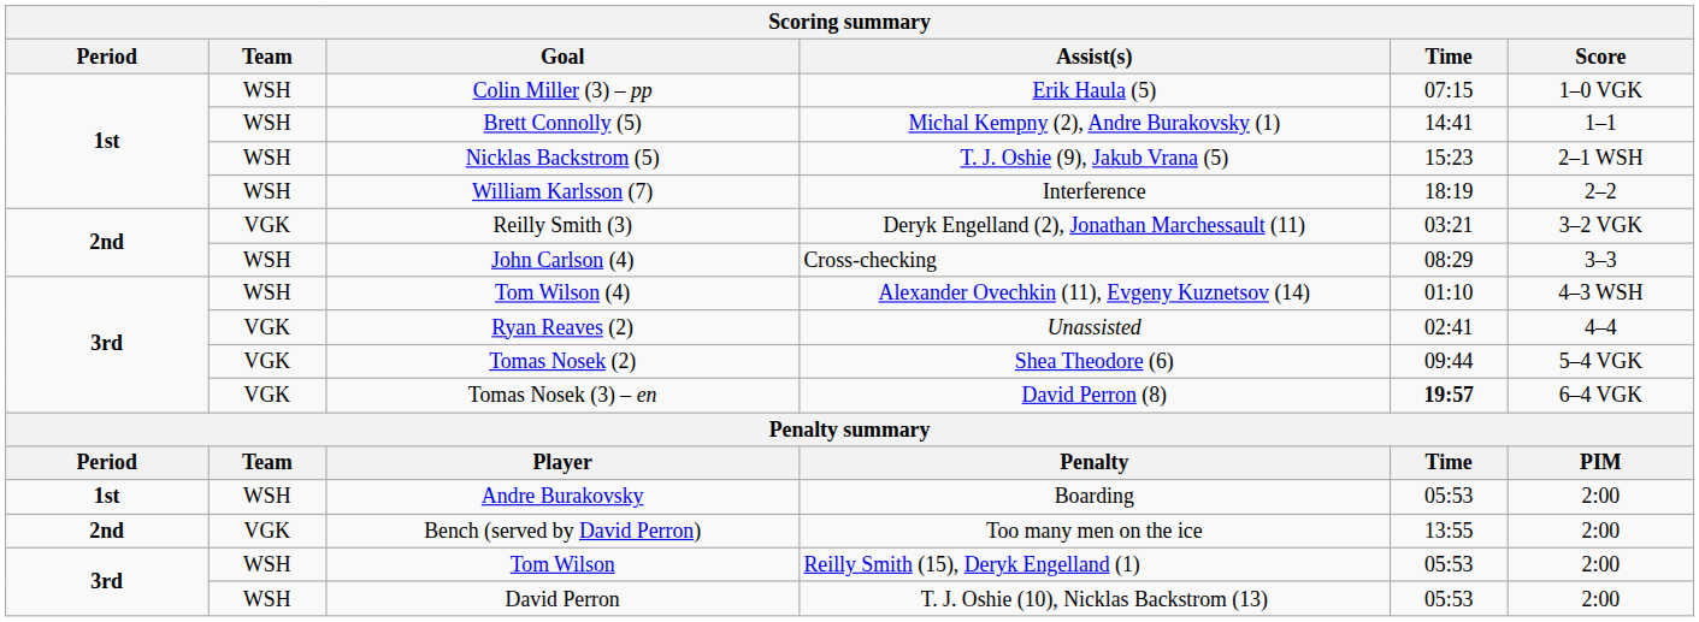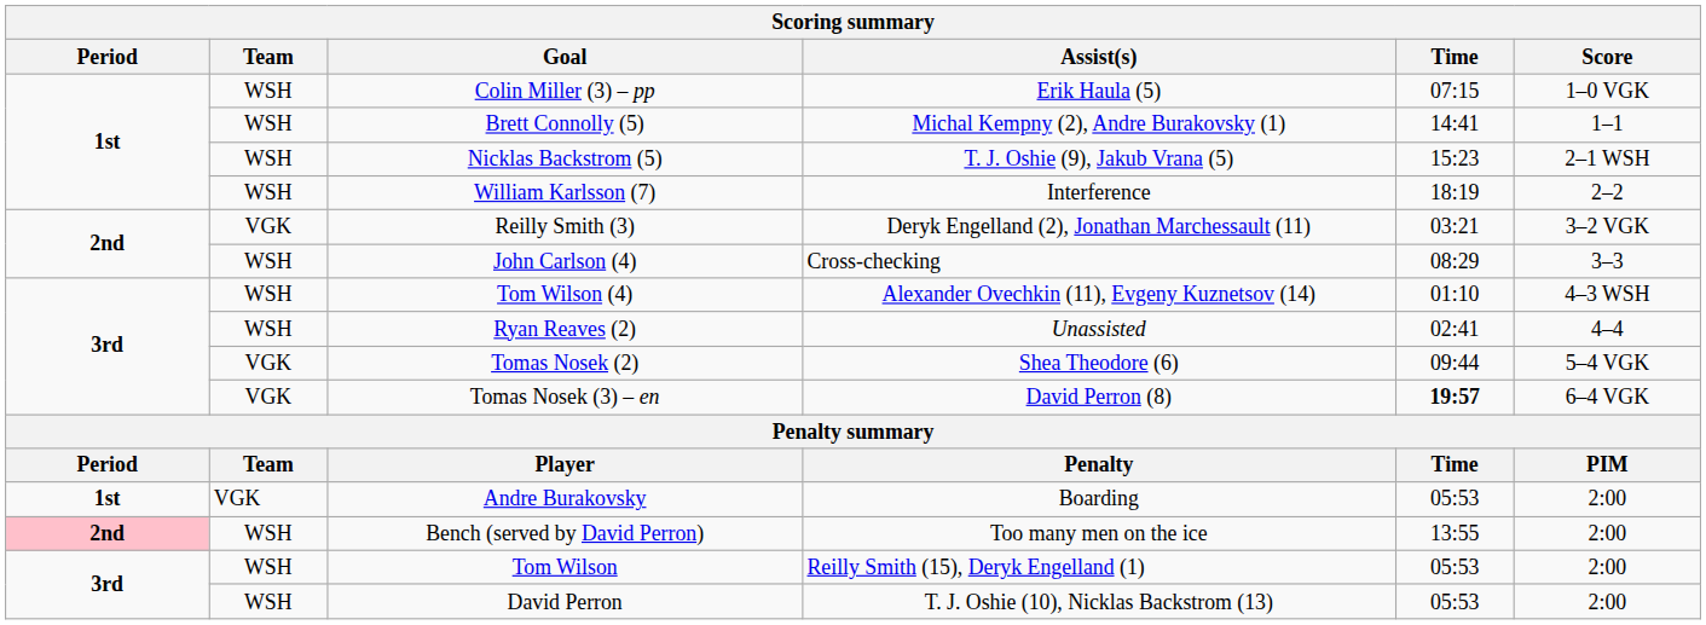Ryan Reaves (2) | Team: VGK -> WSH
Andre Burakovsky | Team: WSH -> VGK
Bench (served by David Perron) | Period: no background -> pink background
Bench (served by David Perron) | Team: VGK -> WSH
